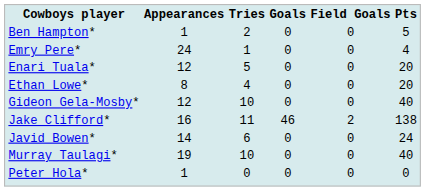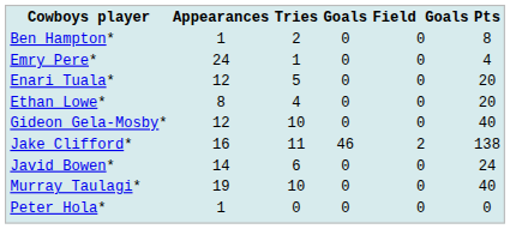Ben Hampton* | Pts: 5 -> 8
